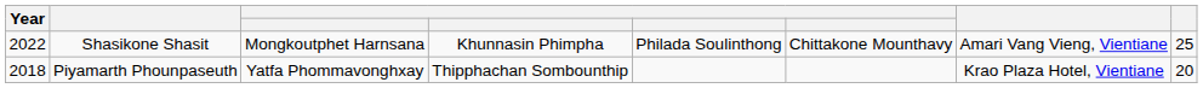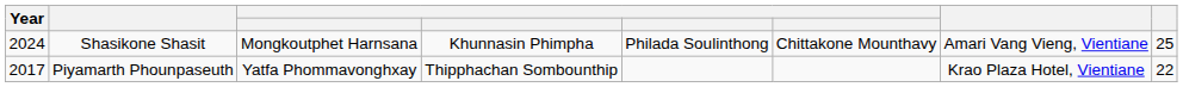Shasikone Shasit | Year: 2022 -> 2024
Piyamarth Phounpaseuth | Year: 2018 -> 2017
Piyamarth Phounpaseuth | column 8: 20 -> 22
